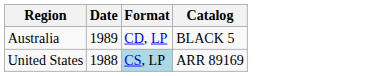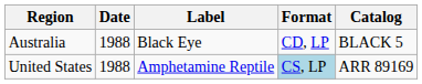+ column: Label | Black Eye | Amphetamine Reptile
Australia | Date: 1989 -> 1988
